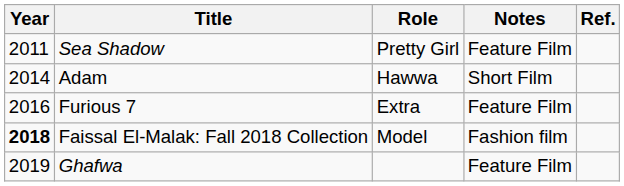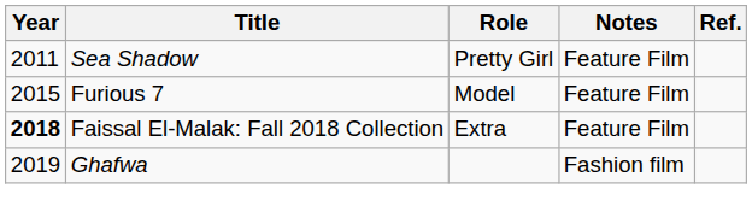- row: 2014 | Adam | Hawwa | Short Film
Furious 7 | Year: 2016 -> 2015
Furious 7 | Role: Extra -> Model
Faissal El-Malak: Fall 2018 Collection | Role: Model -> Extra
Faissal El-Malak: Fall 2018 Collection | Notes: Fashion film -> Feature Film
Ghafwa | Notes: Feature Film -> Fashion film
